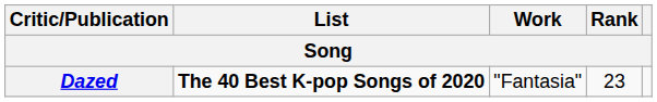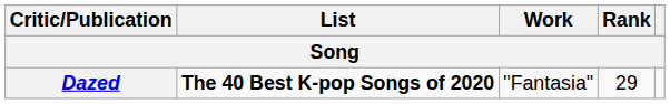Dazed | Rank: 23 -> 29
